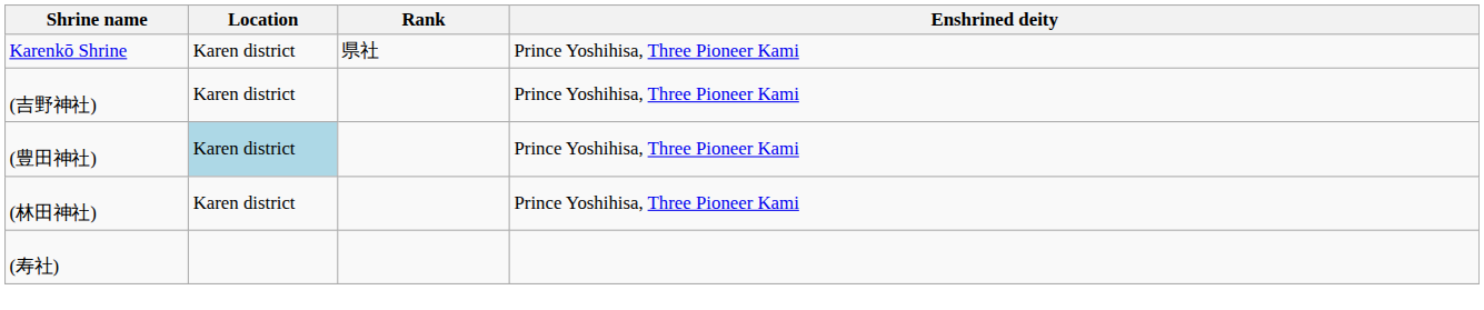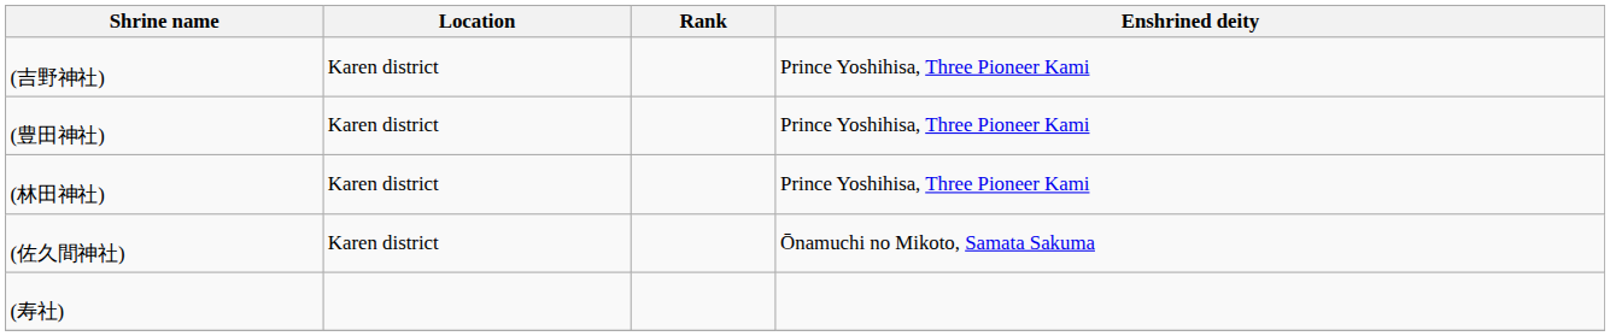- row: Karenkō Shrine | Karen district | 県社 | Prince Yoshihisa, Three Pioneer Kami
(豊田神社) | Location: lightblue background -> no background
+ row: (佐久間神社) | Karen district | Ōnamuchi no Mikoto, Samata Sakuma
